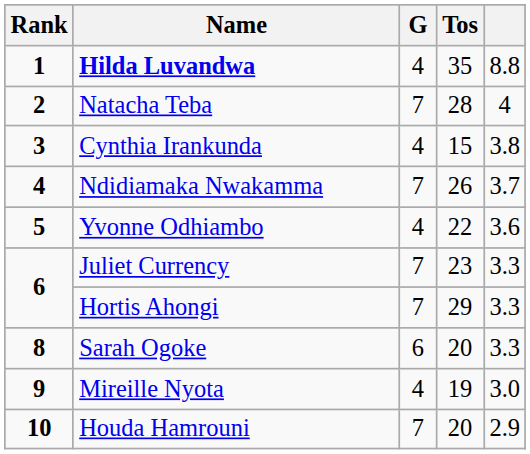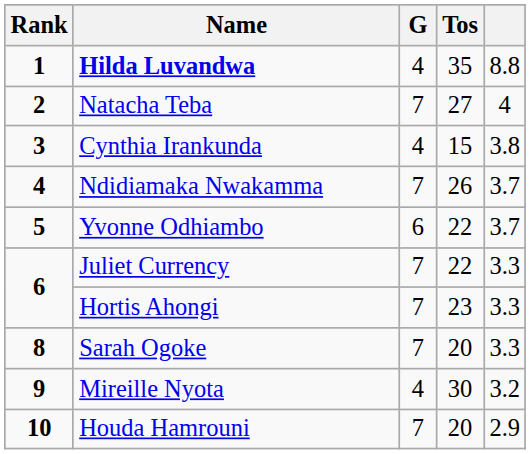Natacha Teba | Tos: 28 -> 27
Yvonne Odhiambo | G: 4 -> 6
Yvonne Odhiambo | column 5: 3.6 -> 3.7
Juliet Currency | Tos: 23 -> 22
Hortis Ahongi | Tos: 29 -> 23
Sarah Ogoke | G: 6 -> 7
Mireille Nyota | Tos: 19 -> 30
Mireille Nyota | column 5: 3.0 -> 3.2
